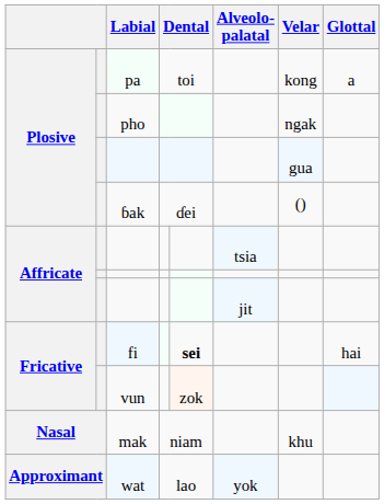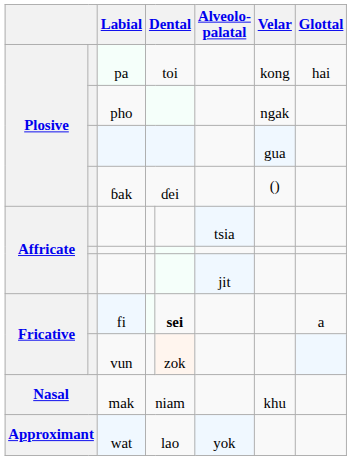pa | Glottal: a -> hai
fi | Glottal: hai -> a
